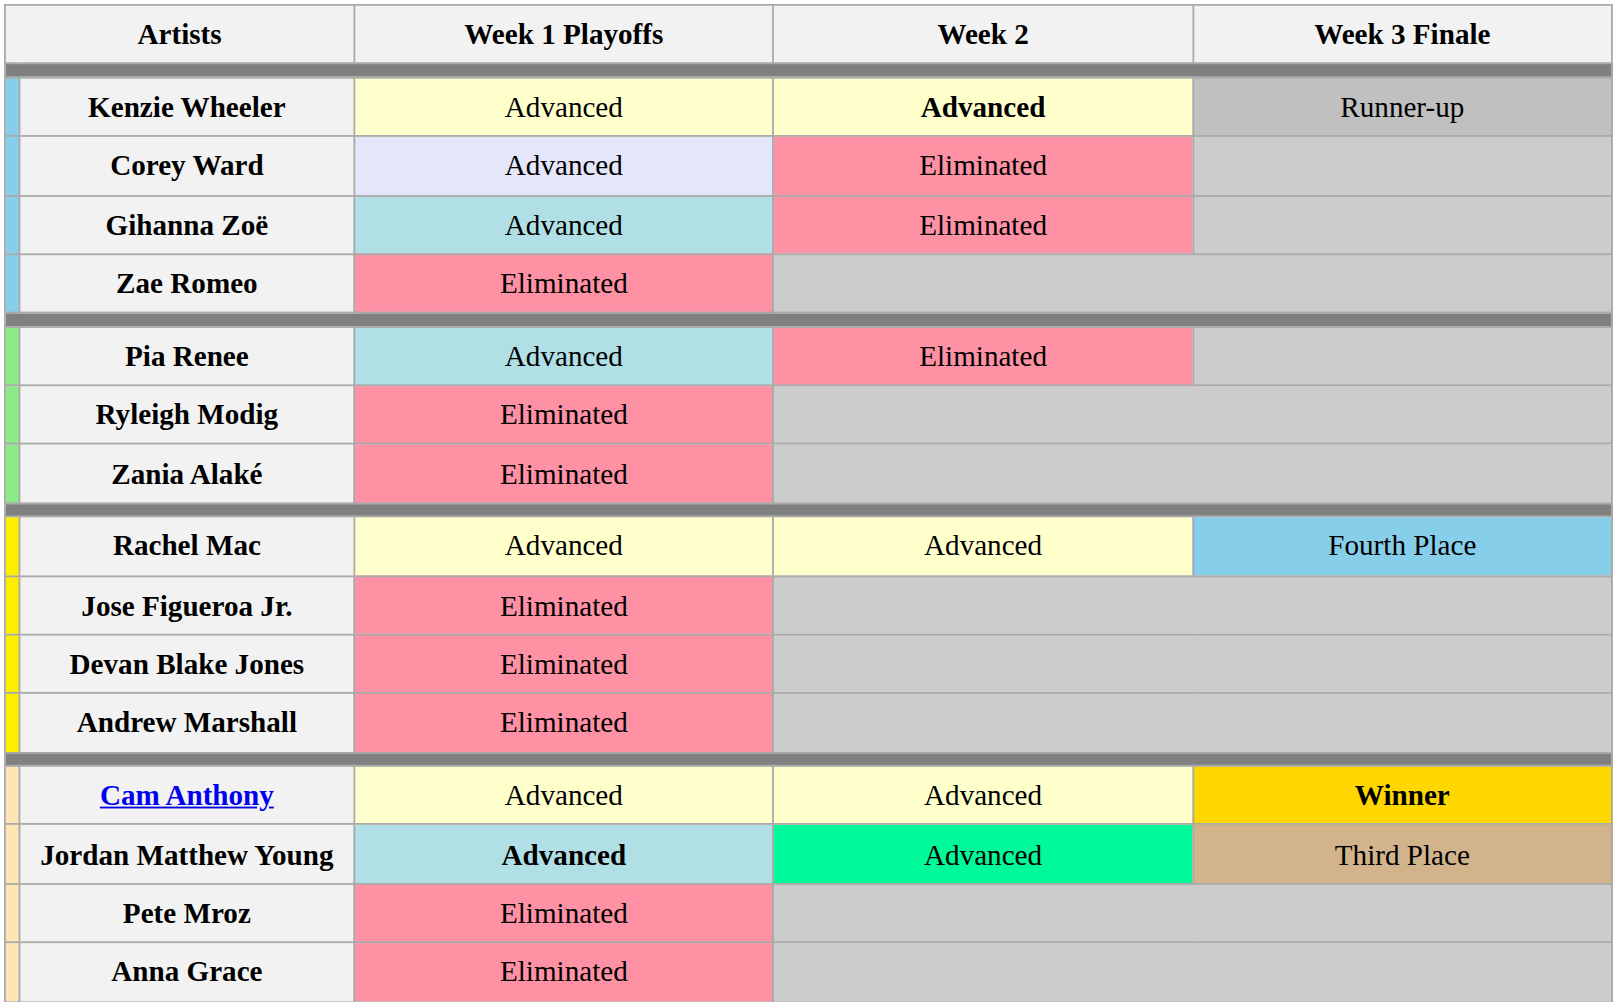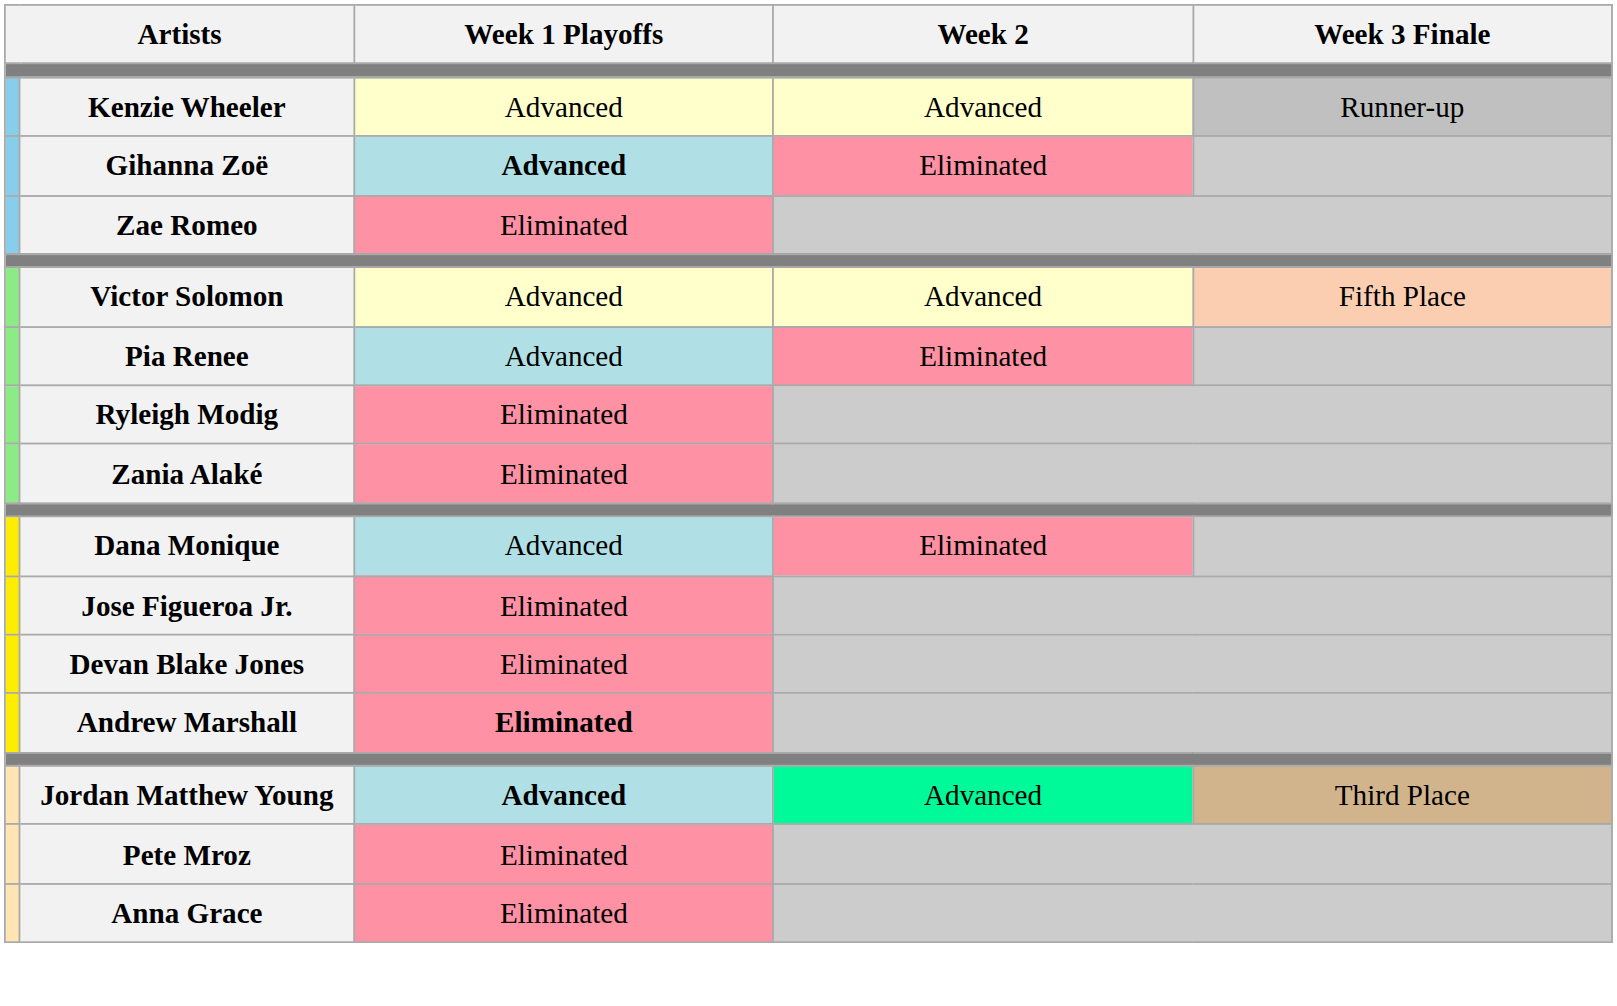Kenzie Wheeler | Week 2: bold -> normal
- row: Corey Ward | Advanced | Eliminated
Gihanna Zoë | Week 1 Playoffs: normal -> bold
+ row: Victor Solomon | Advanced | Advanced | Fifth Place
- row: Rachel Mac | Advanced | Advanced | Fourth Place
+ row: Dana Monique | Advanced | Eliminated
Andrew Marshall | Week 1 Playoffs: normal -> bold
- row: Cam Anthony | Advanced | Advanced | Winner
